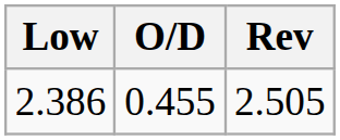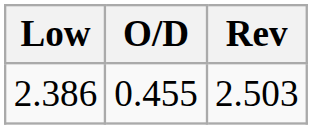2.386 | Rev: 2.505 -> 2.503
